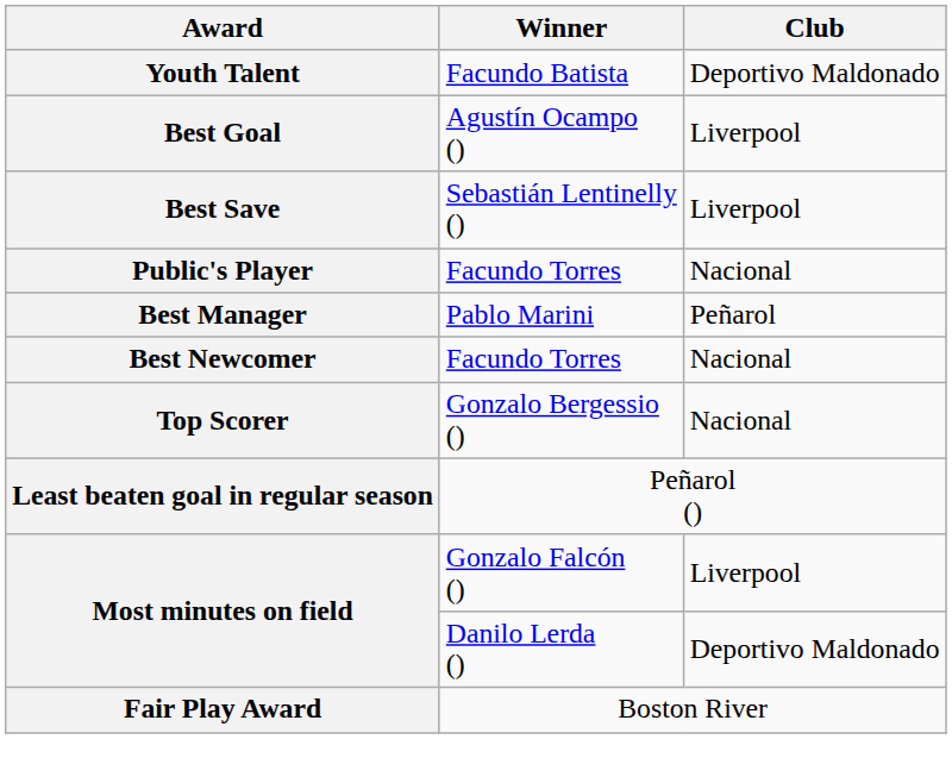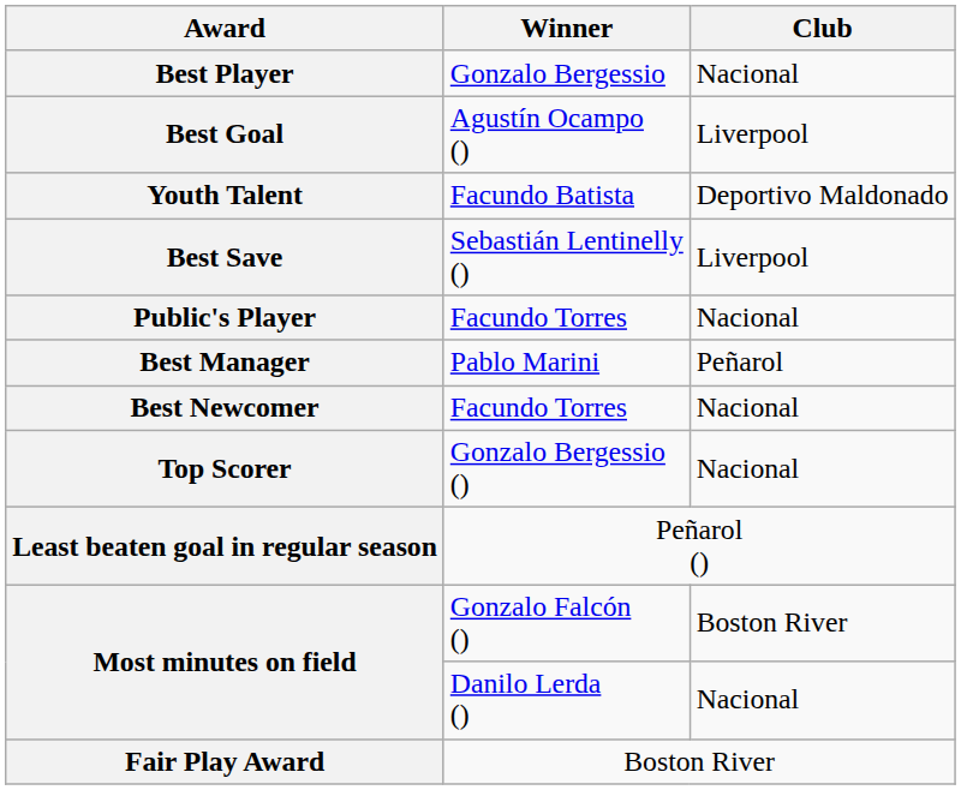+ row: Best Player | Gonzalo Bergessio | Nacional
rows swapped: Youth Talent <-> Best Goal
Most minutes on field / Gonzalo Falcón () | Club: Liverpool -> Boston River
Most minutes on field / Danilo Lerda () | Club: Deportivo Maldonado -> Nacional
